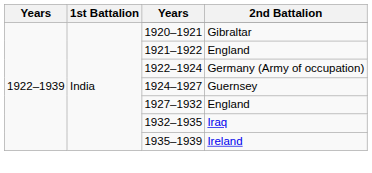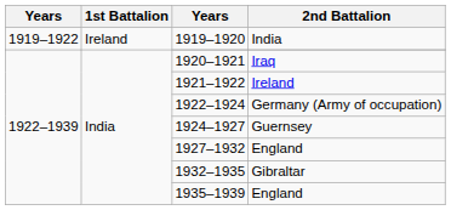+ row: 1919–1922 | Ireland | 1919–1920 | India
1920–1921 | 2nd Battalion: Gibraltar -> Iraq
1921–1922 | 2nd Battalion: England -> Ireland
1932–1935 | 2nd Battalion: Iraq -> Gibraltar
1935–1939 | 2nd Battalion: Ireland -> England
